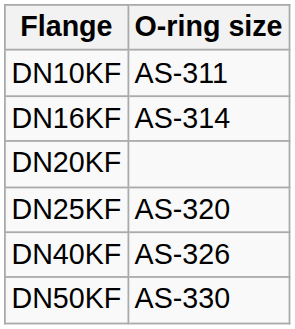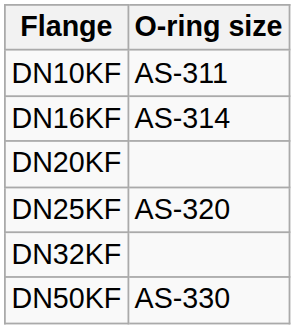+ row: DN32KF
- row: DN40KF | AS-326
